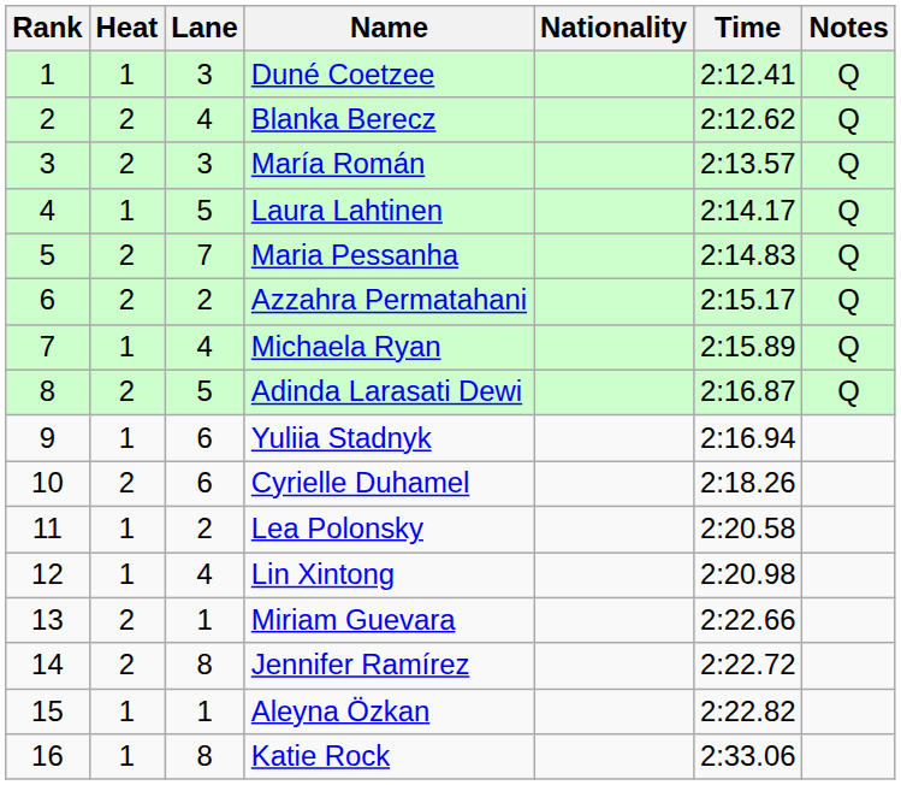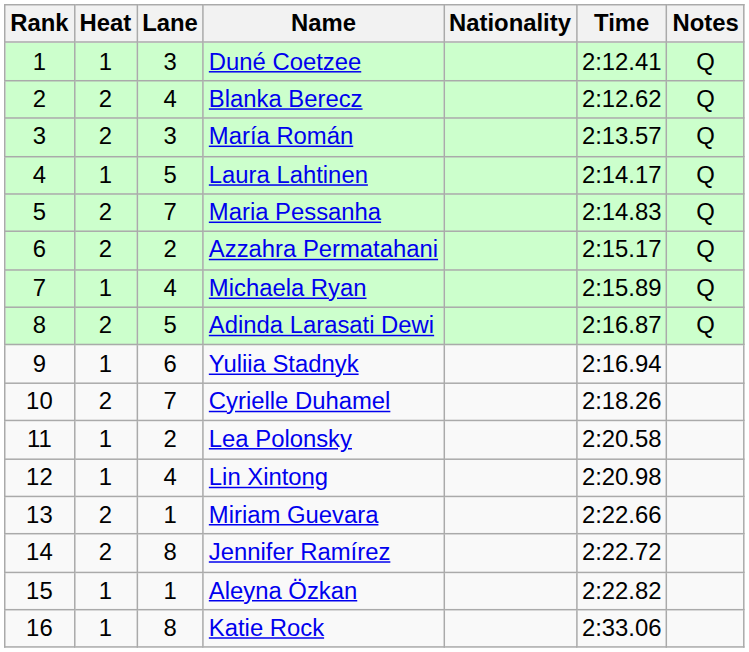Cyrielle Duhamel | Lane: 6 -> 7
